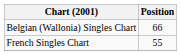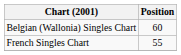Belgian (Wallonia) Singles Chart | Position: 66 -> 60
